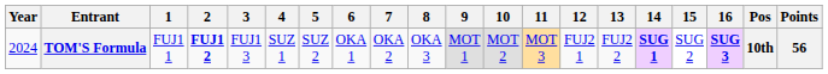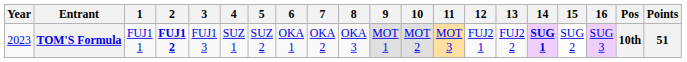TOM'S Formula | Year: 2024 -> 2023
TOM'S Formula | 16: bold -> normal
TOM'S Formula | Points: 56 -> 51
